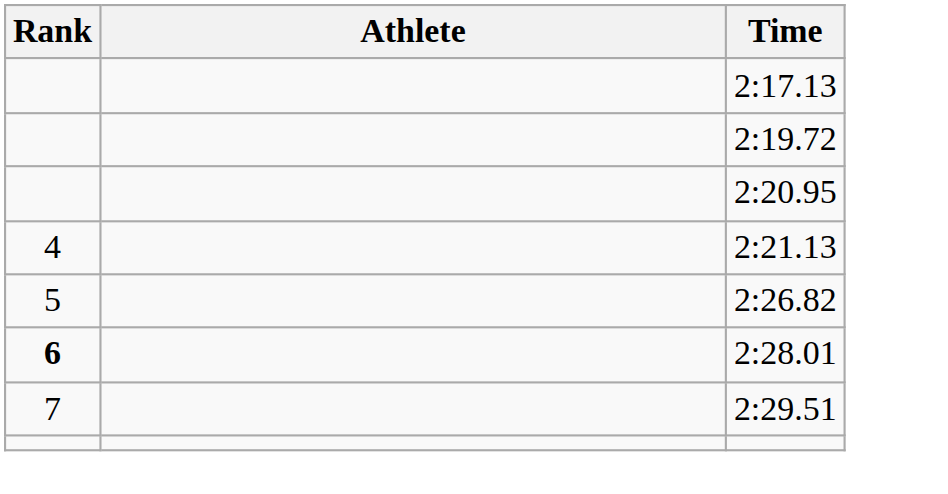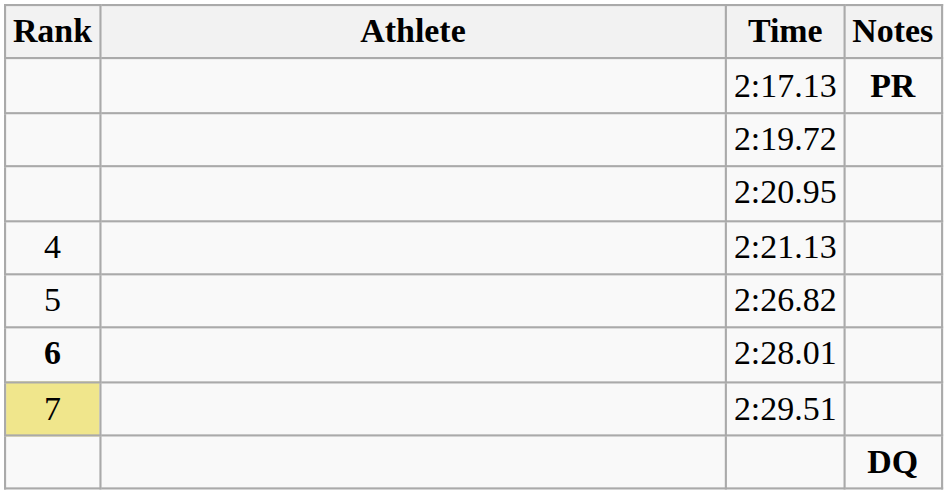+ column: Notes | PR | DQ
2:29.51 | Rank: no background -> khaki background
